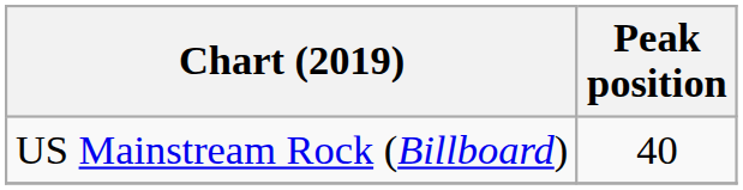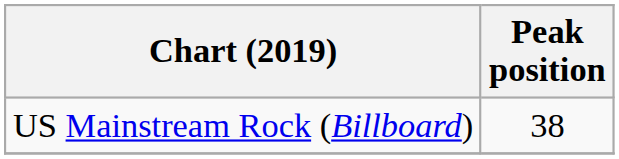US Mainstream Rock (Billboard) | Peak position: 40 -> 38
